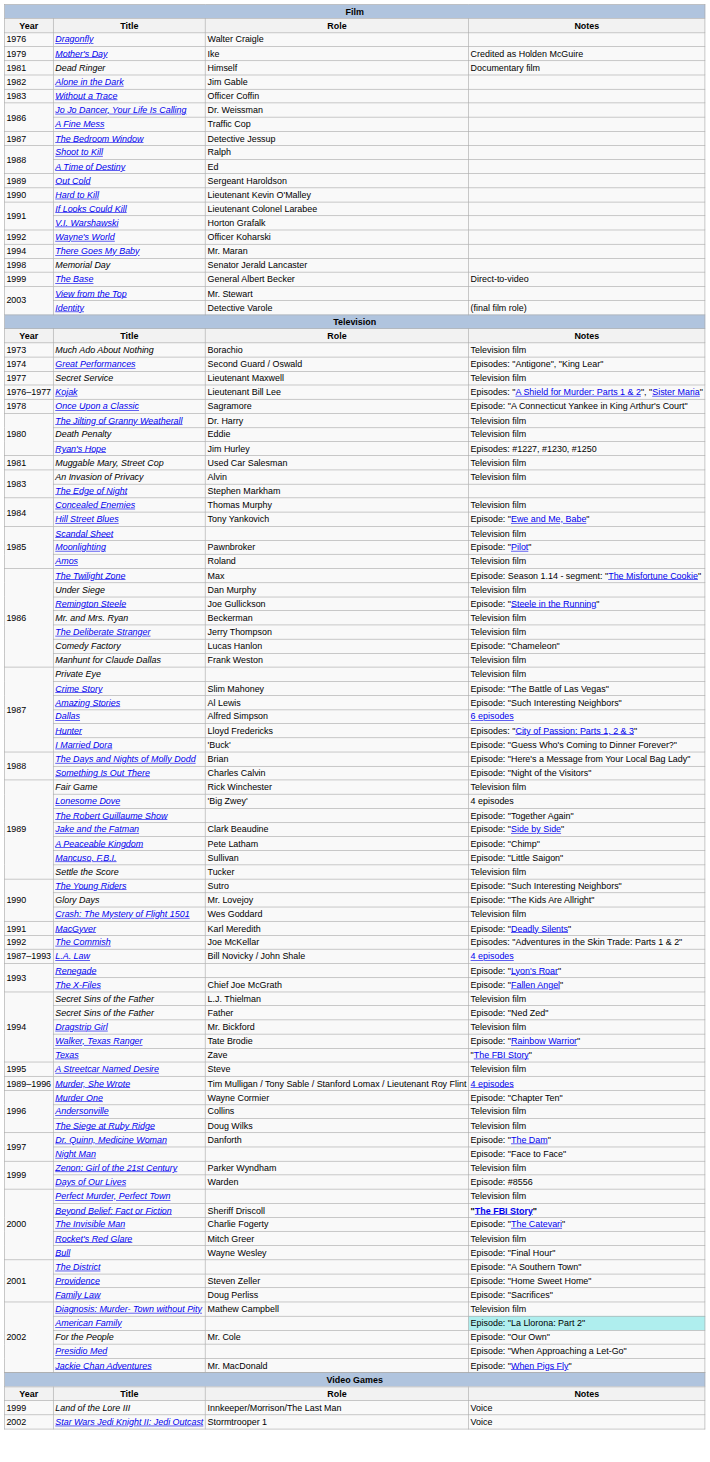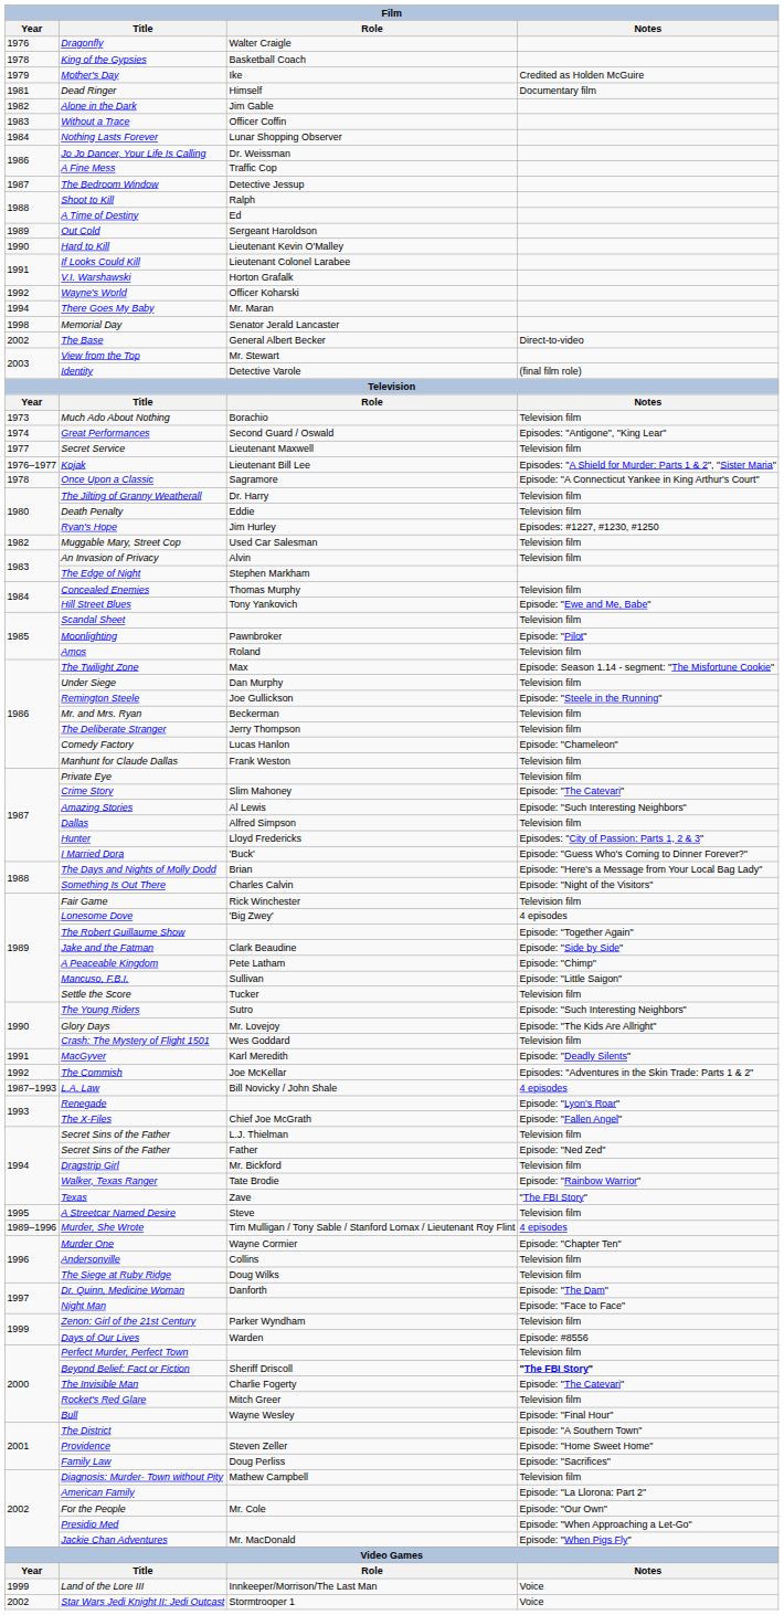+ row: 1978 | King of the Gypsies | Basketball Coach
+ row: 1984 | Nothing Lasts Forever | Lunar Shopping Observer
The Base | Year: 1999 -> 2002
Muggable Mary, Street Cop | Year: 1981 -> 1982
Crime Story | Notes: Episode: "The Battle of Las Vegas" -> Episode: "The Catevari"
Dallas | Notes: 6 episodes -> Television film
American Family | Notes: paleturquoise background -> no background
